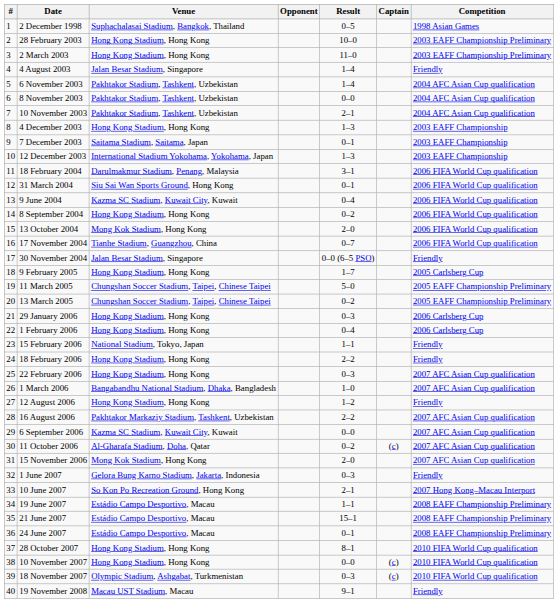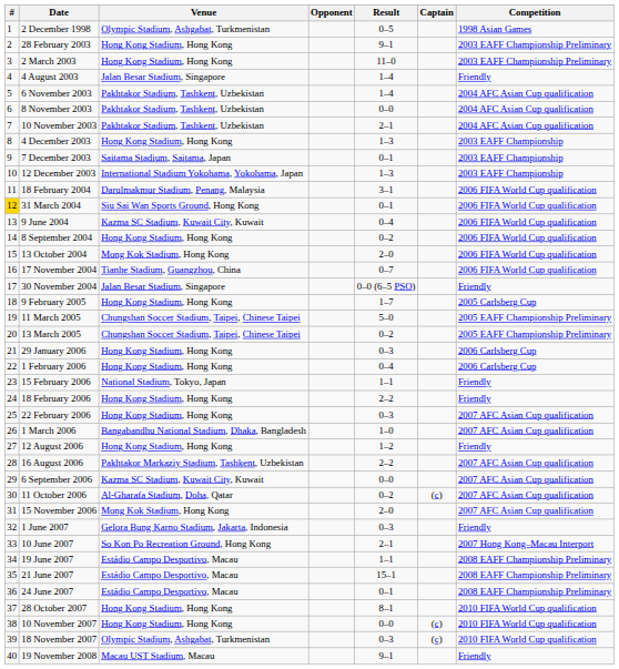2 December 1998 | Venue: Suphachalasai Stadium, Bangkok, Thailand -> Olympic Stadium, Ashgabat, Turkmenistan
28 February 2003 | Result: 10–0 -> 9–1
31 March 2004 | #: no background -> gold background
